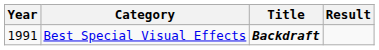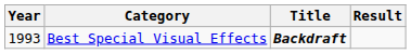Best Special Visual Effects | Year: 1991 -> 1993
